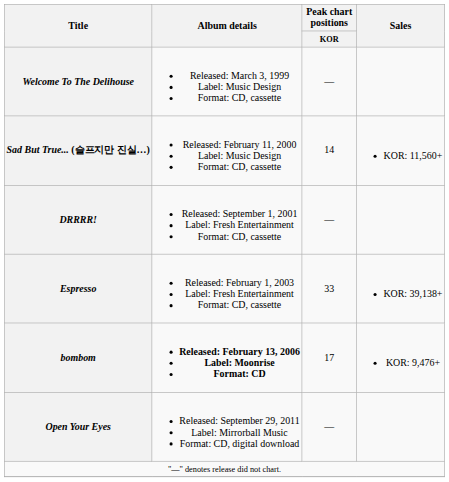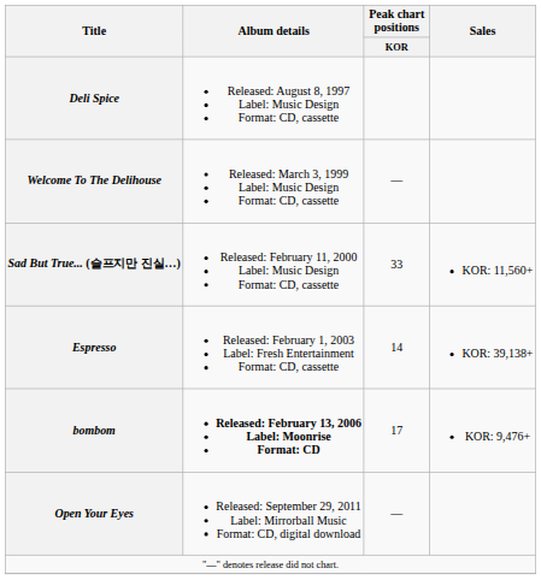+ row: Deli Spice | Released: August 8, 1997 Label: Music Design Format: CD, cassette
Sad But True... (슬프지만 진실…) | Peak chart positions / KOR: 14 -> 33
- row: DRRRR! | Released: September 1, 2001 Label: Fresh Entertainment Format: CD, cassette | —
Espresso | Peak chart positions / KOR: 33 -> 14
